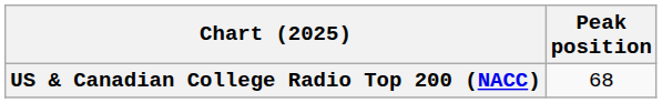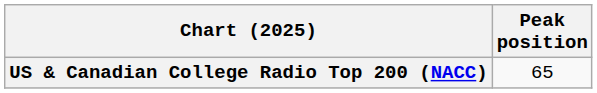US & Canadian College Radio Top 200 (NACC) | Peak position: 68 -> 65
